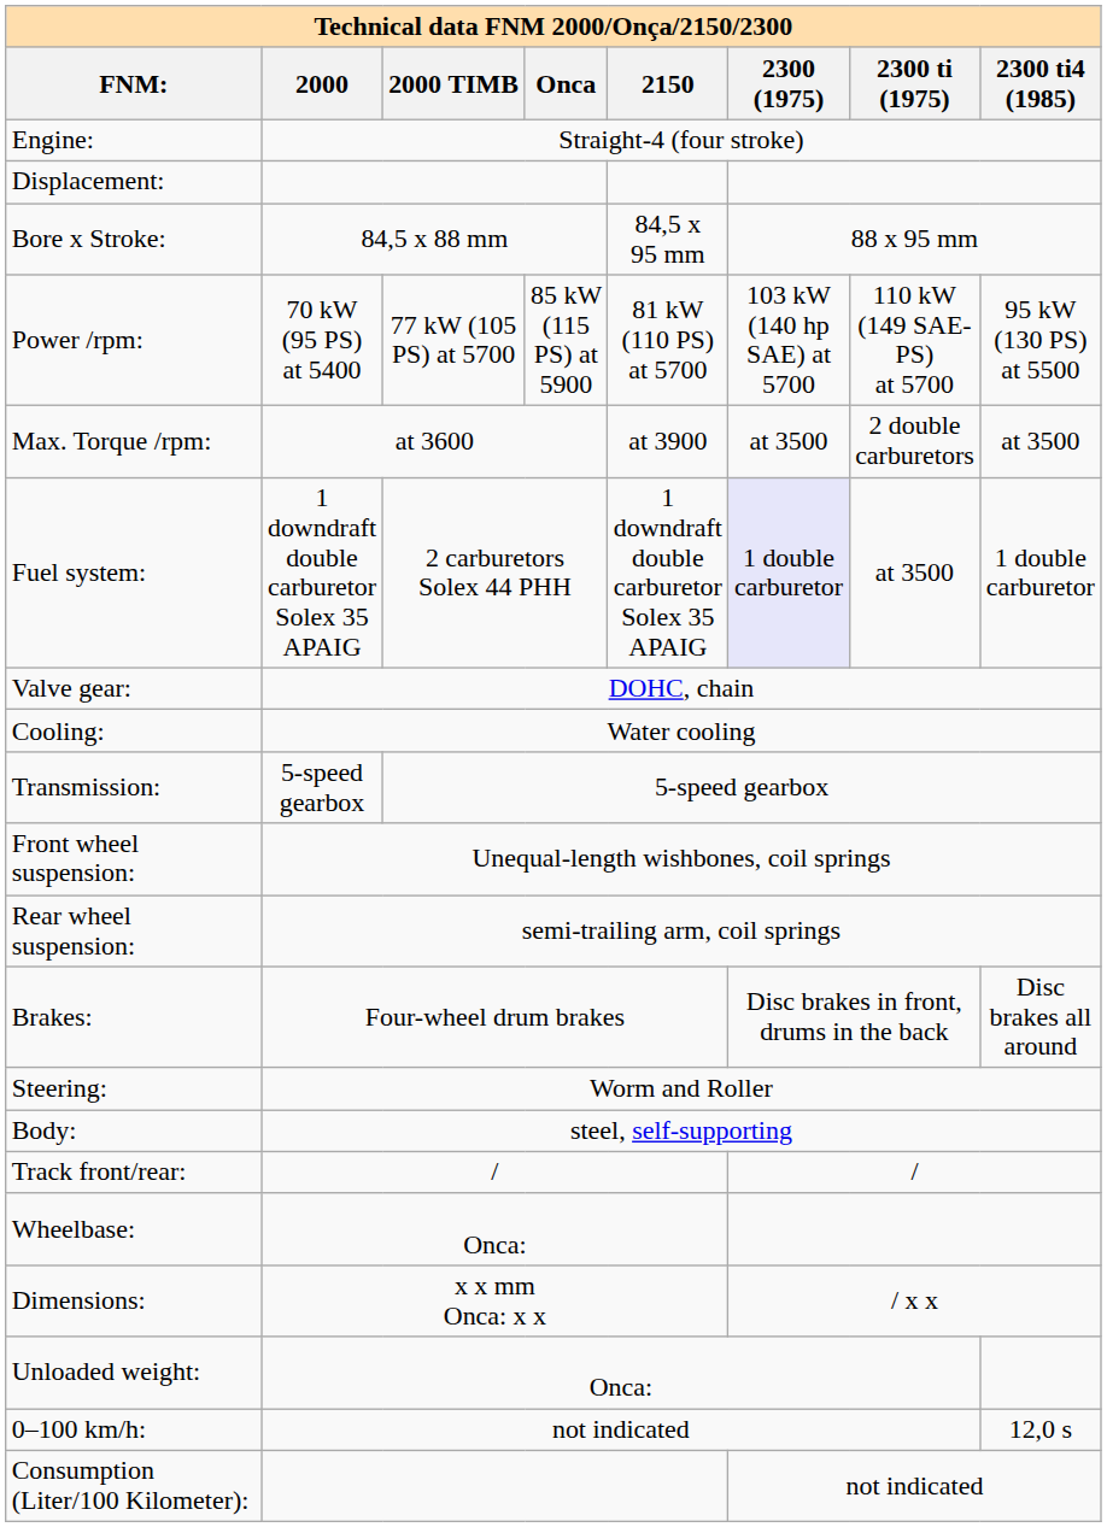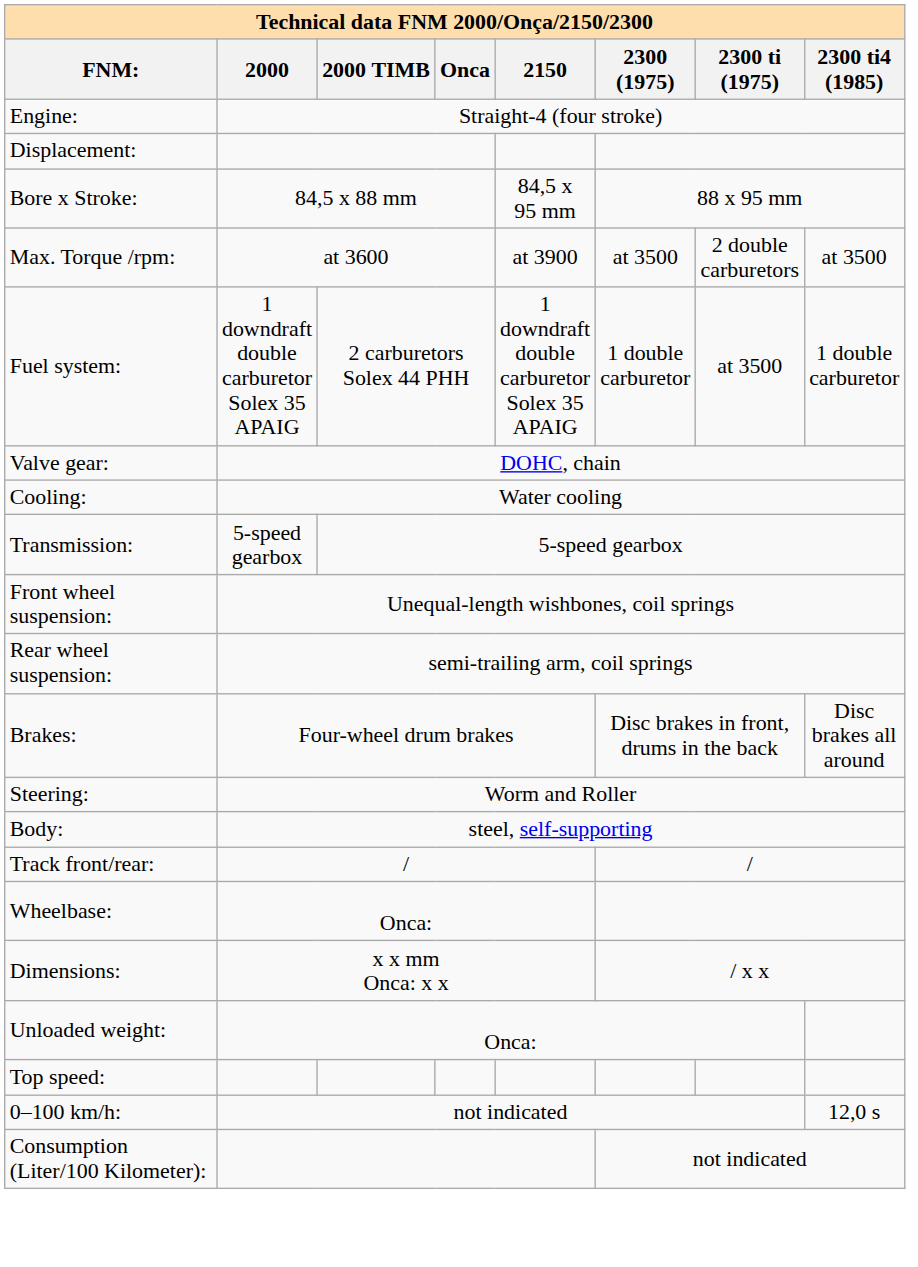- row: Power /rpm: | 70 kW (95 PS) at 5400 | 77 kW (105 PS) at 5700 | 85 kW (115 PS) at 5900 | 81 kW (110 PS) at 5700 | 103 kW (140 hp SAE) at 5700 | 110 kW (149 SAE-PS) at 5700 | 95 kW (130 PS) at 5500
Fuel system: | 2300 (1975): lavender background -> no background
+ row: Top speed:
